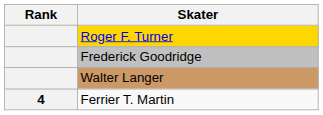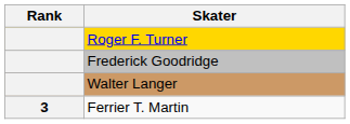Ferrier T. Martin | Rank: 4 -> 3
